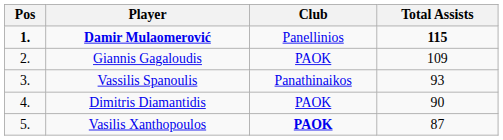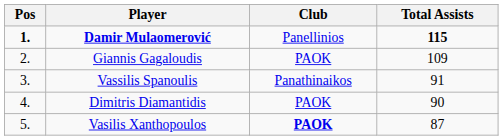Vassilis Spanoulis | Total Assists: 93 -> 91
